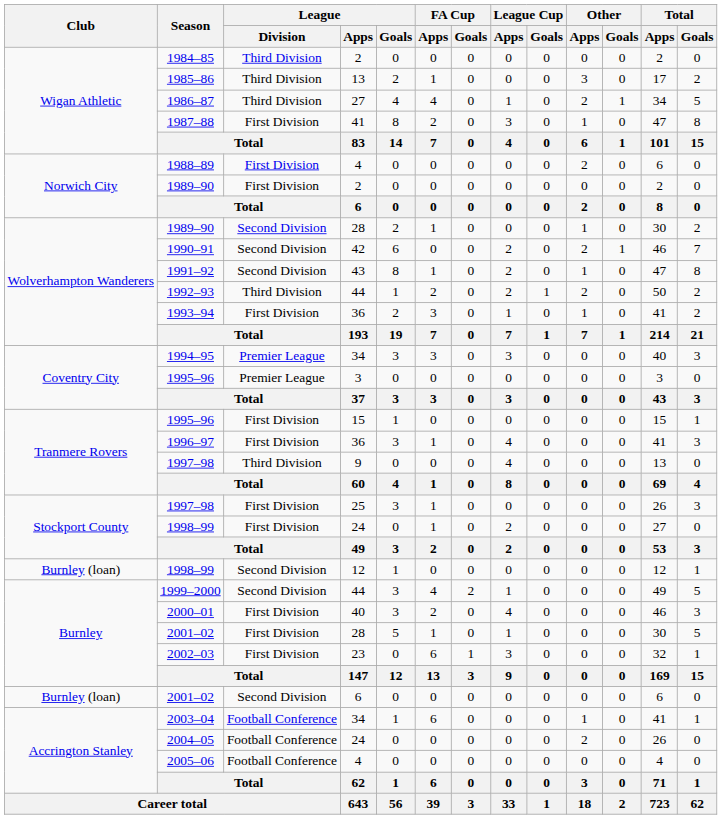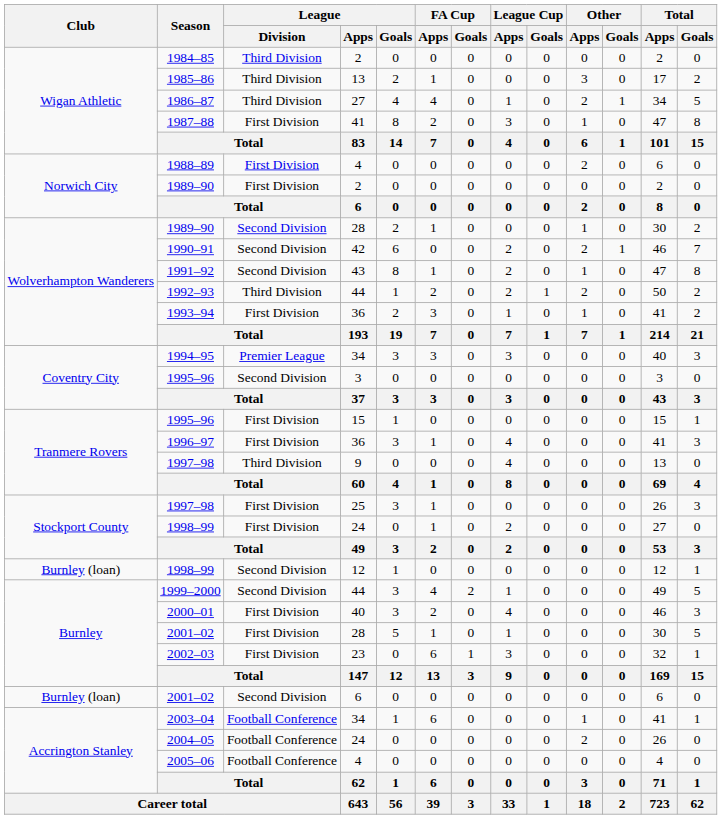1995–96 / 3 | League / Division: Premier League -> Second Division
